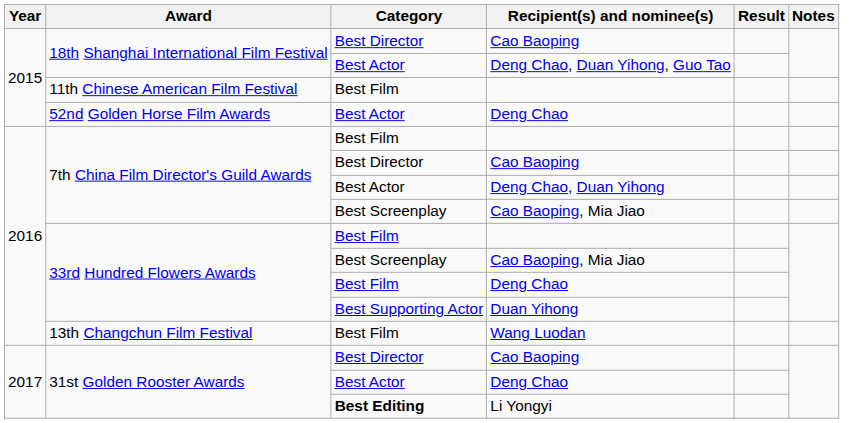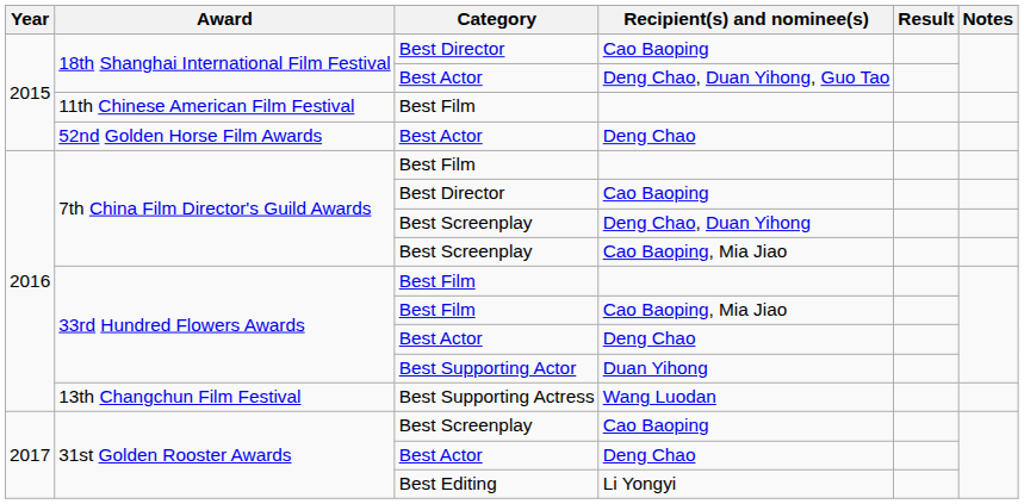Deng Chao, Duan Yihong | Category: Best Actor -> Best Screenplay
33rd Hundred Flowers Awards / Cao Baoping, Mia Jiao | Category: Best Screenplay -> Best Film
33rd Hundred Flowers Awards / Deng Chao | Category: Best Film -> Best Actor
Wang Luodan | Category: Best Film -> Best Supporting Actress
31st Golden Rooster Awards / Cao Baoping | Category: Best Director -> Best Screenplay
Li Yongyi | Category: bold -> normal
